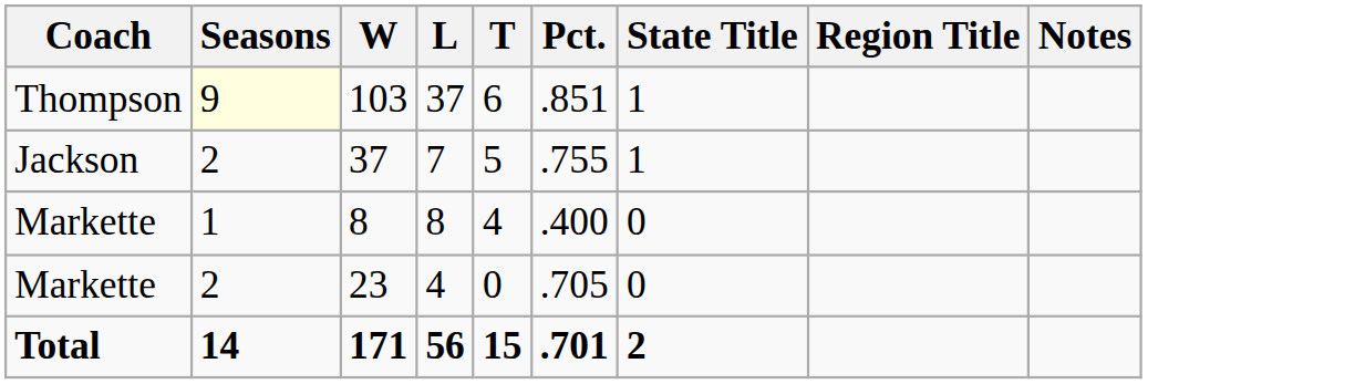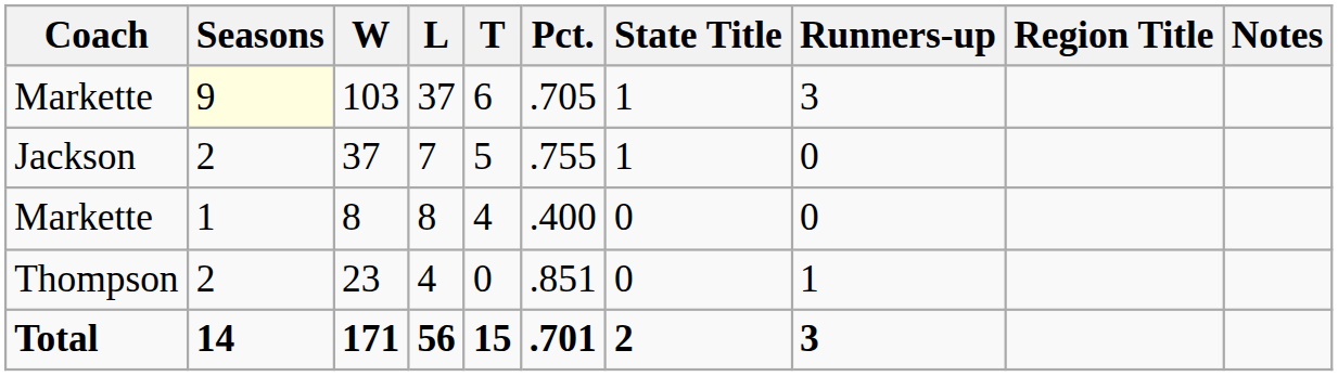+ column: Runners-up | 3 | 0 | 0 | 1 | 3
103 | Coach: Thompson -> Markette
103 | Pct.: .851 -> .705
23 | Coach: Markette -> Thompson
23 | Pct.: .705 -> .851
